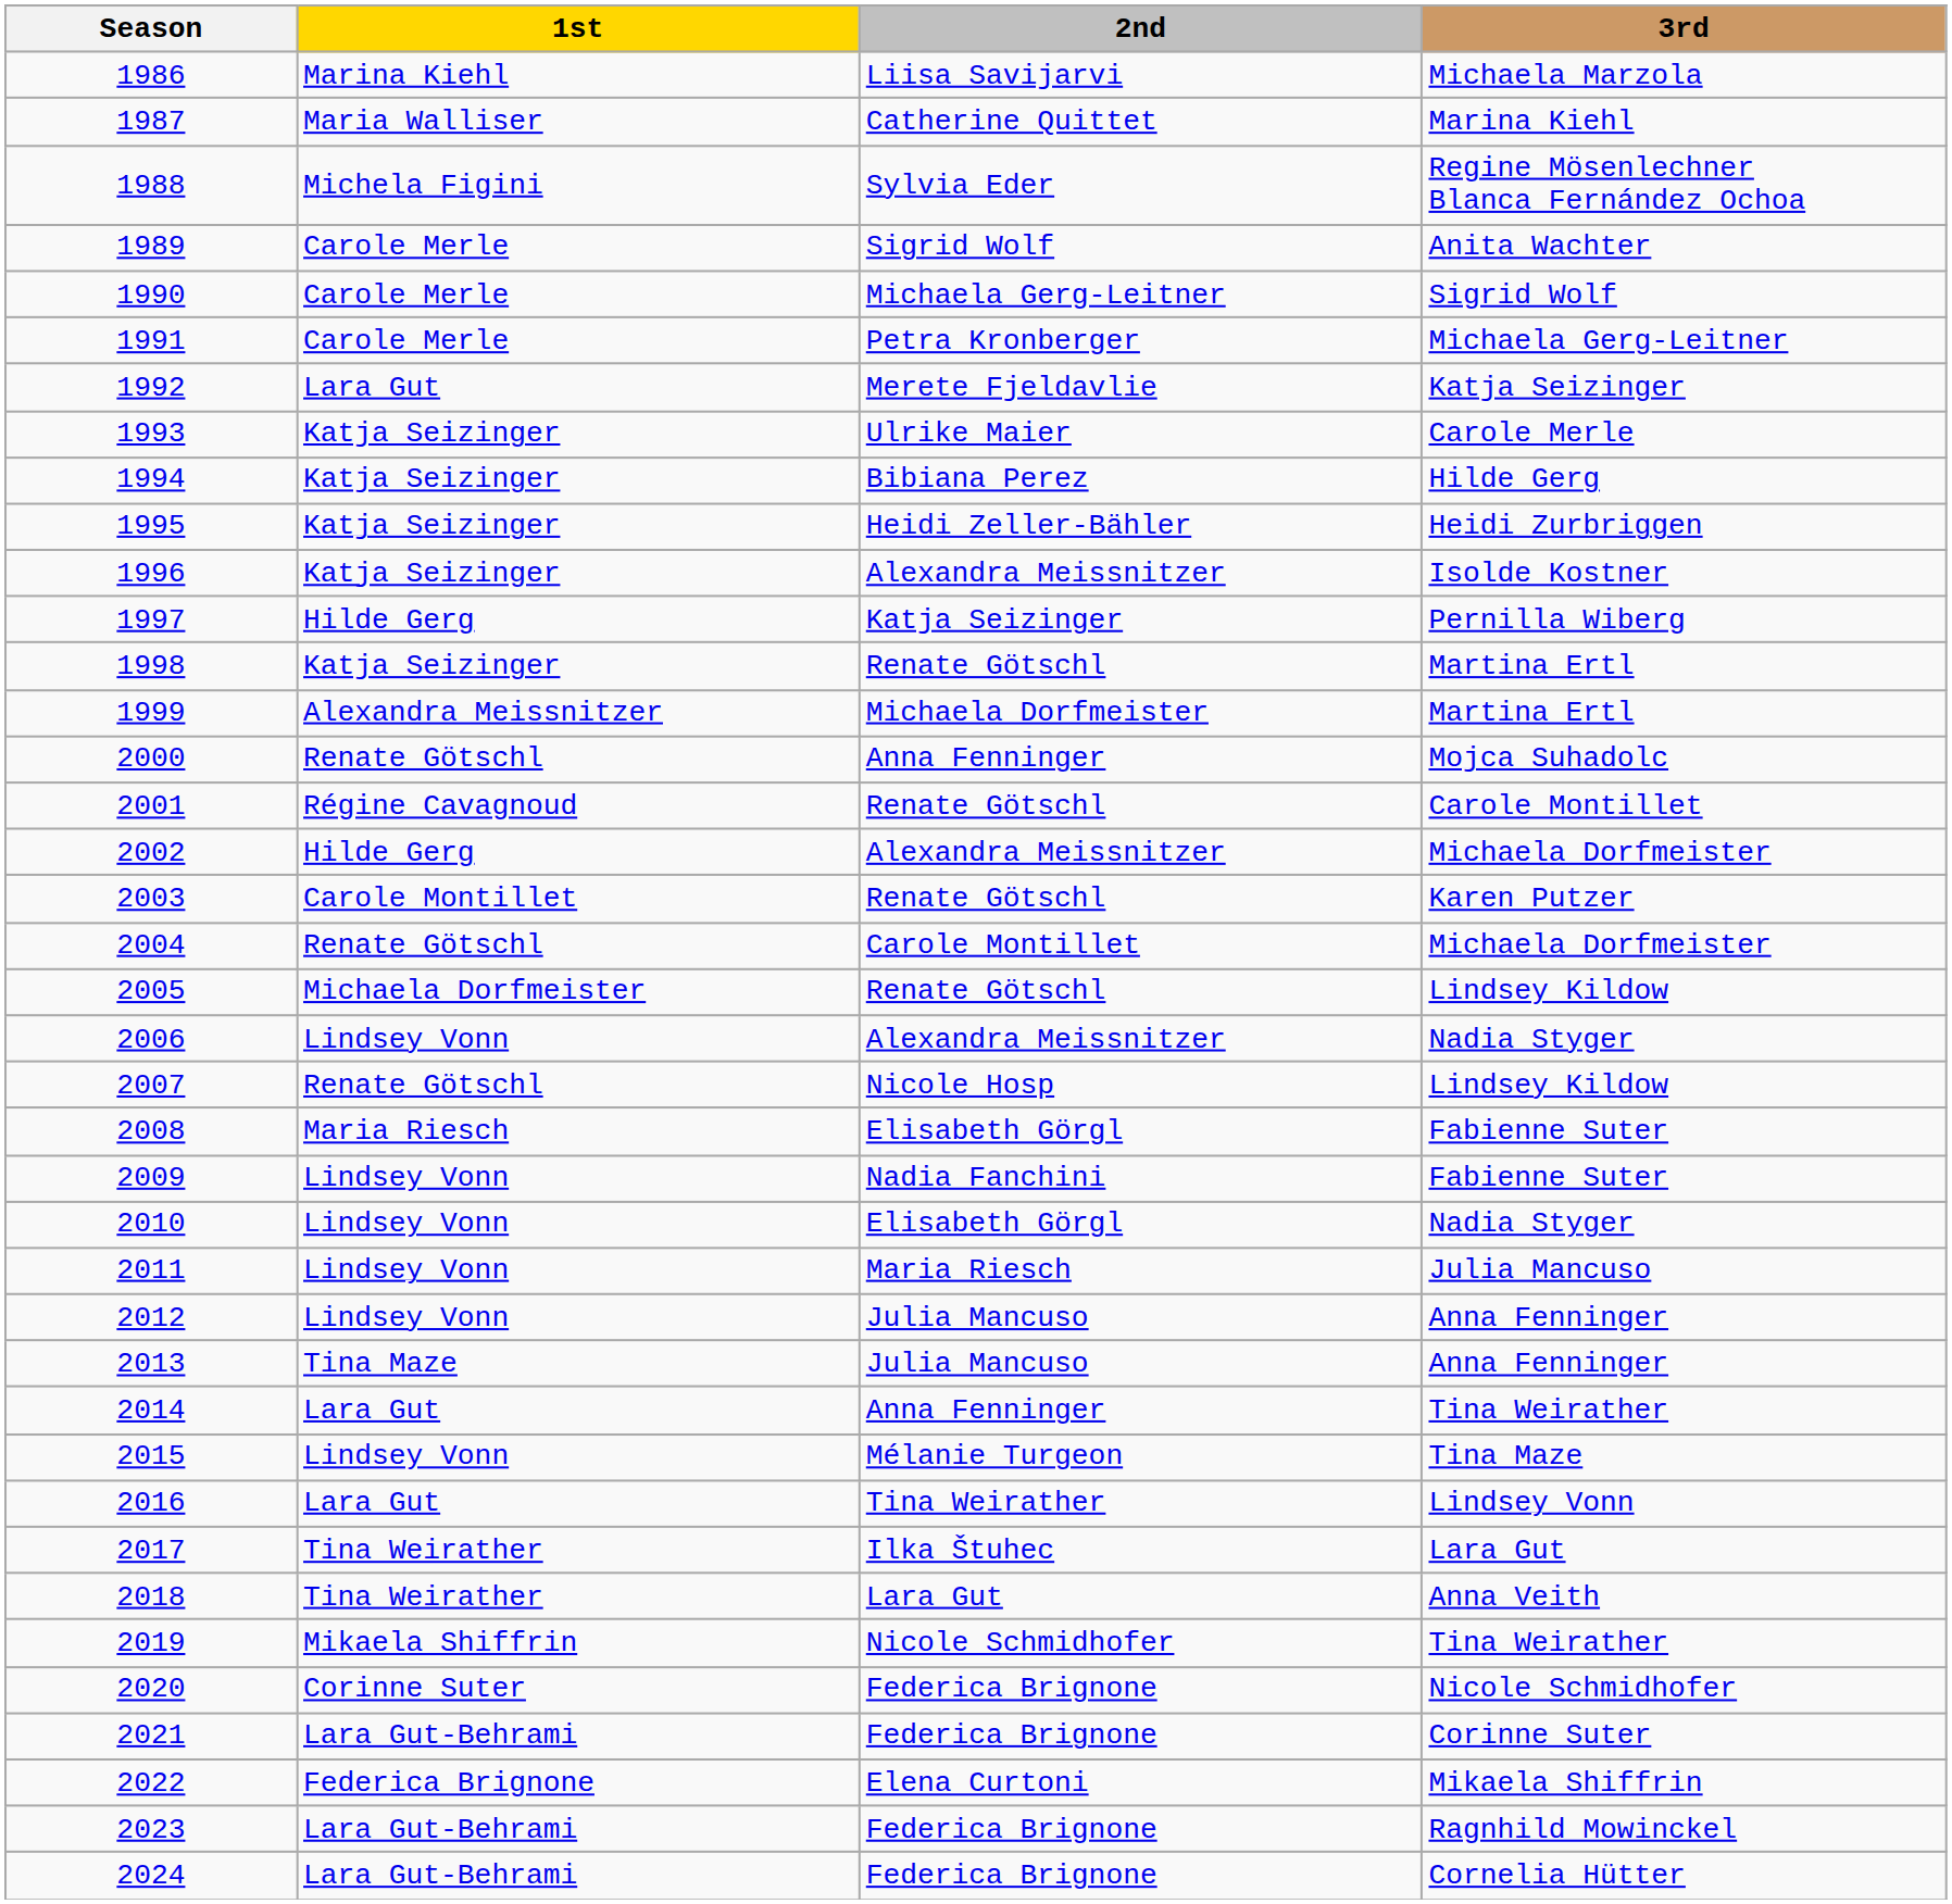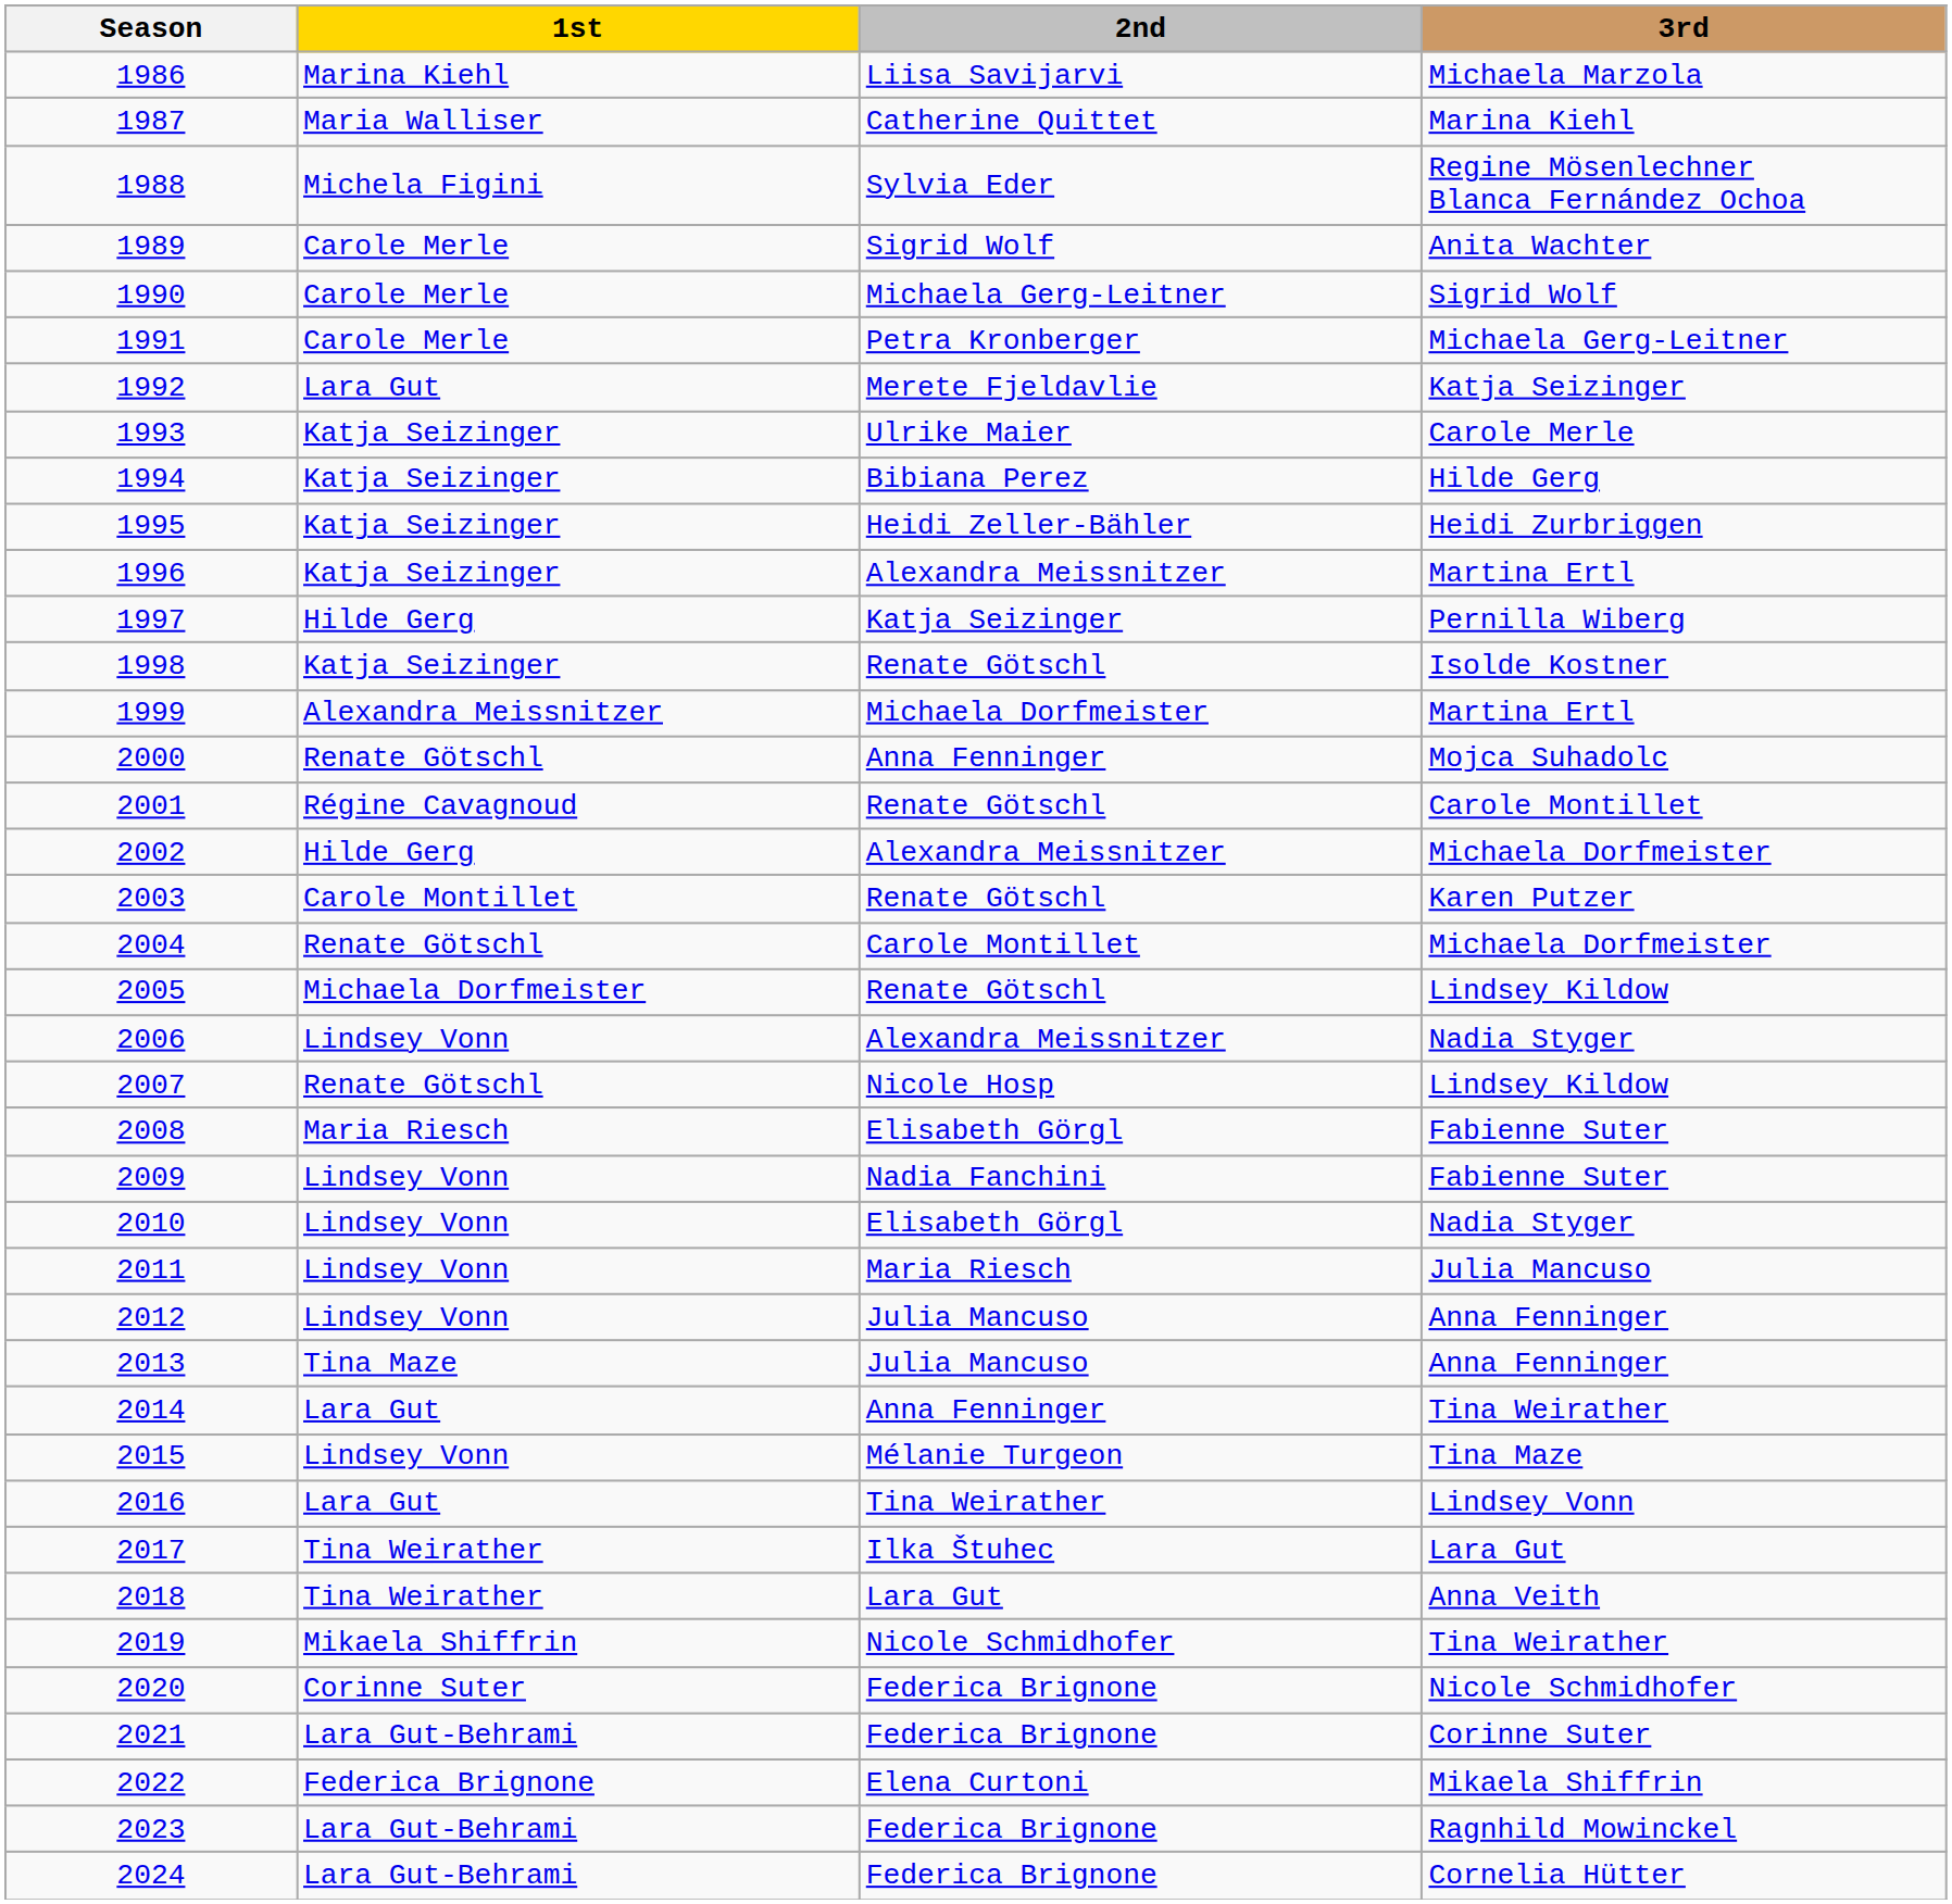1996 | 3rd: Isolde Kostner -> Martina Ertl
1998 | 3rd: Martina Ertl -> Isolde Kostner
